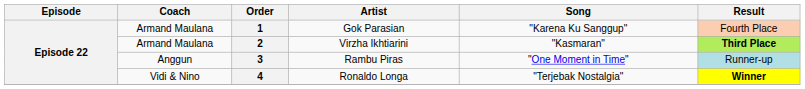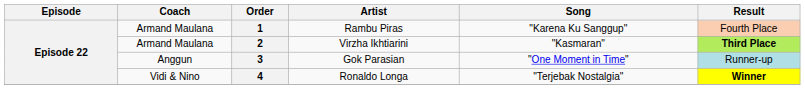1 | Artist: Gok Parasian -> Rambu Piras
3 | Artist: Rambu Piras -> Gok Parasian
